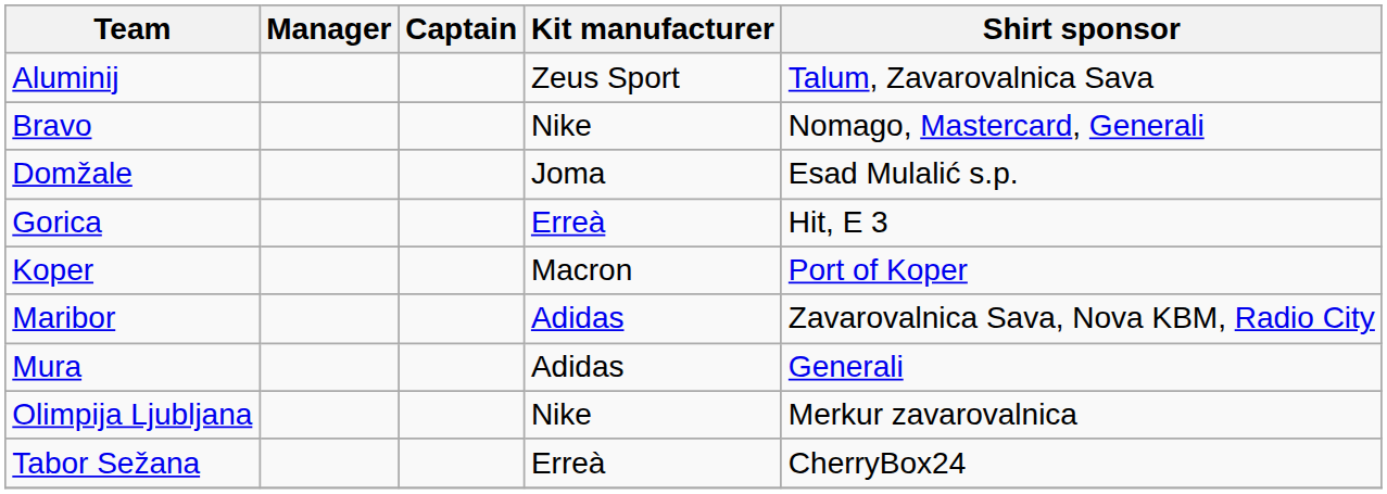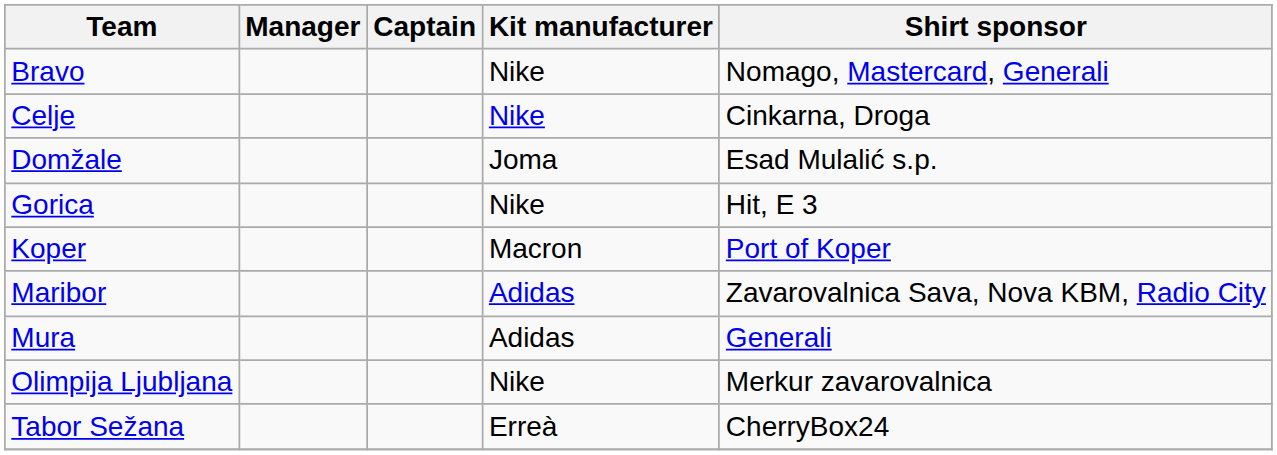- row: Aluminij | Zeus Sport | Talum, Zavarovalnica Sava
+ row: Celje | Nike | Cinkarna, Droga
Gorica | Kit manufacturer: Erreà -> Nike
